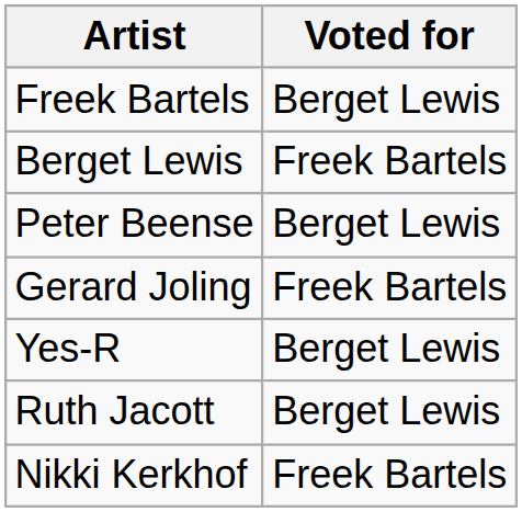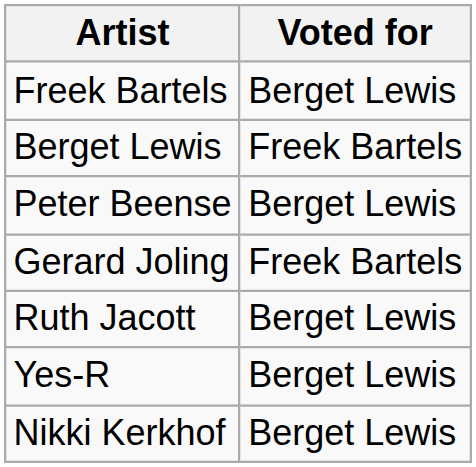rows swapped: Yes-R <-> Ruth Jacott
Nikki Kerkhof | Voted for: Freek Bartels -> Berget Lewis
